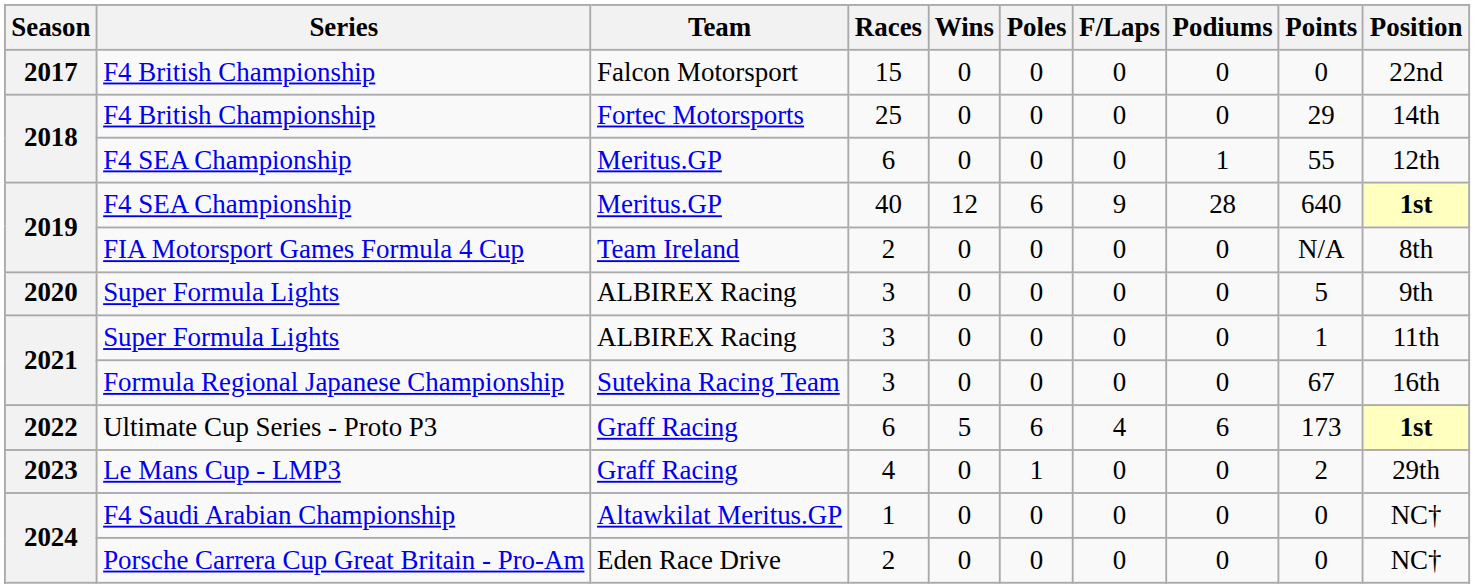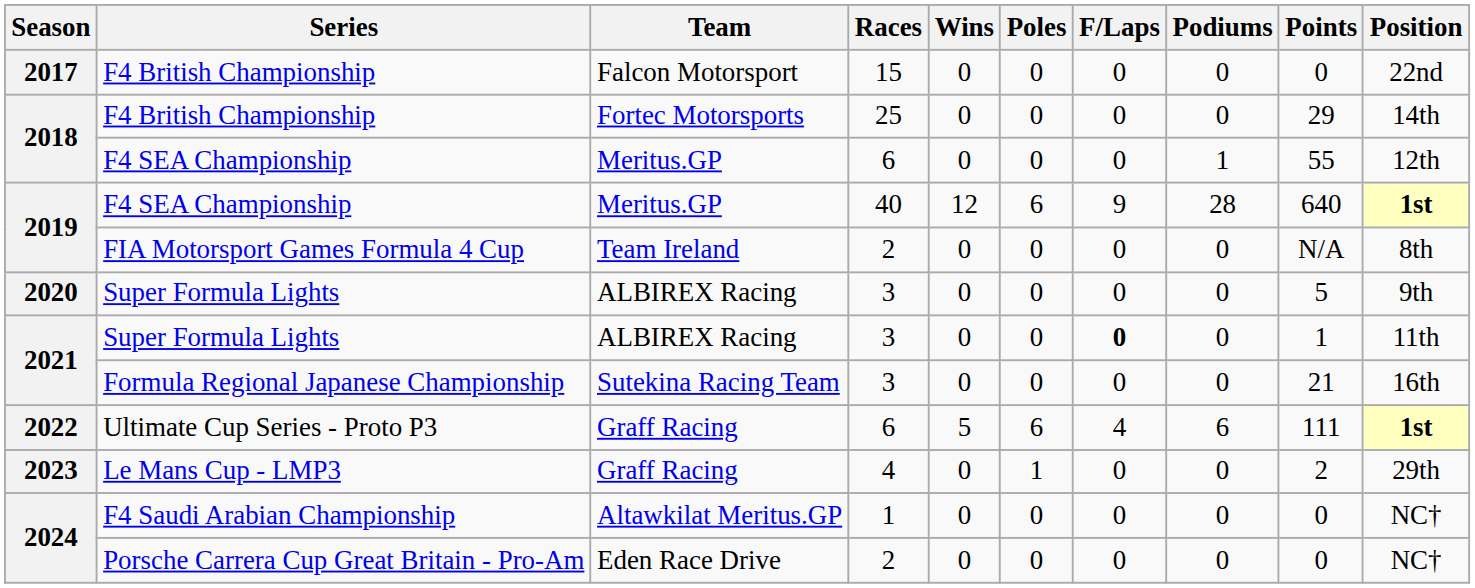2021 / Super Formula Lights | F/Laps: normal -> bold
Formula Regional Japanese Championship | Points: 67 -> 21
Ultimate Cup Series - Proto P3 | Points: 173 -> 111
